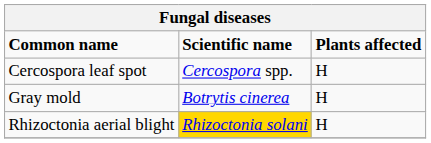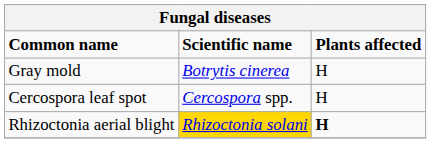rows swapped: Cercospora leaf spot <-> Gray mold
Rhizoctonia aerial blight | Plants affected: normal -> bold
